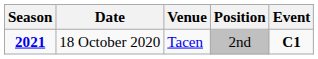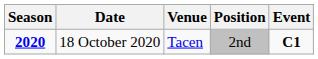18 October 2020 | Season: 2021 -> 2020
